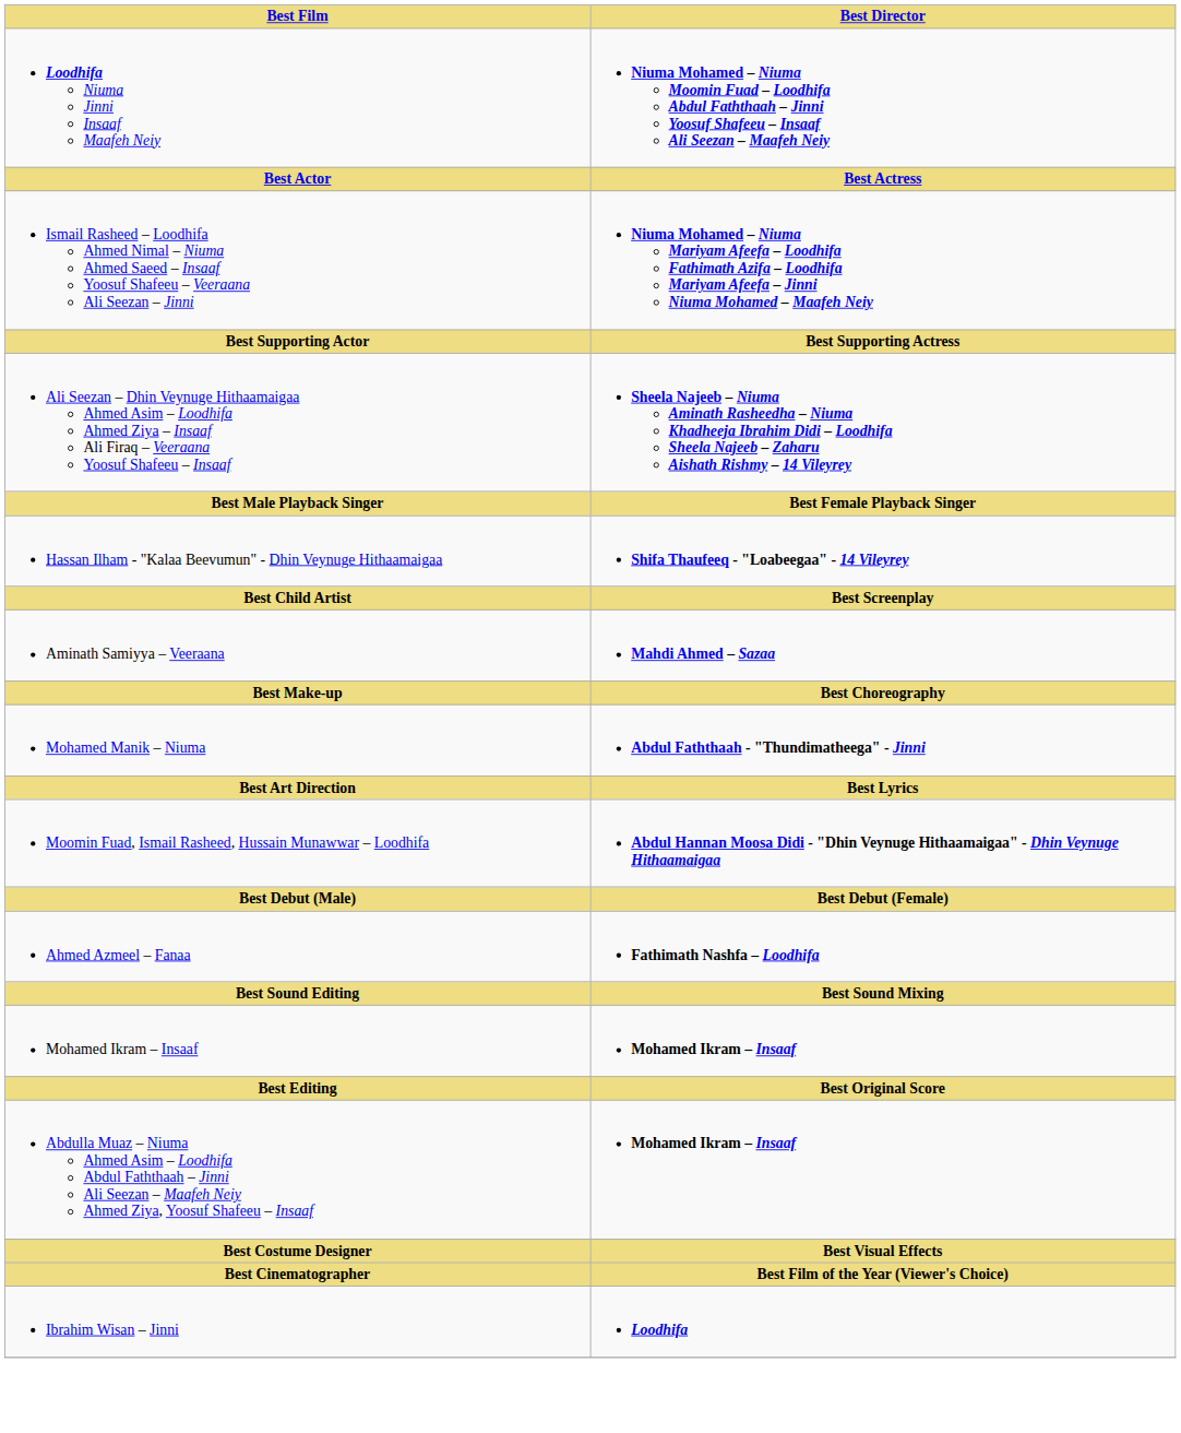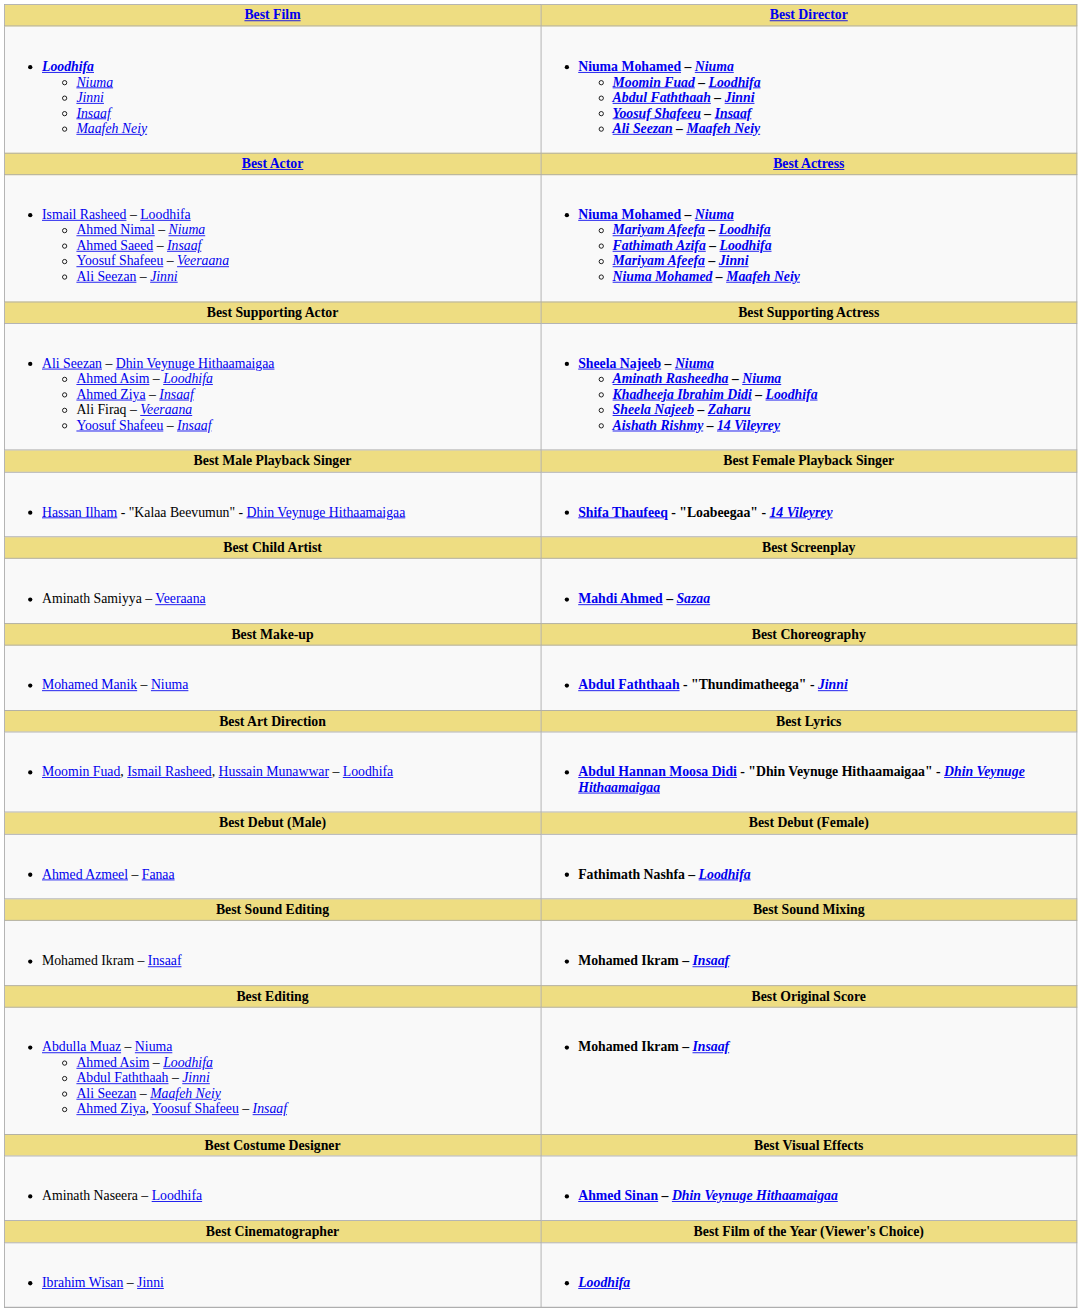+ row: Aminath Naseera – Loodhifa | Ahmed Sinan – Dhin Veynuge Hithaamaigaa
